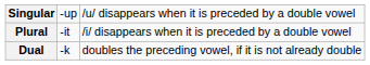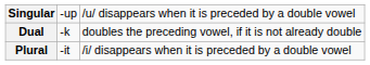rows swapped: Dual <-> Plural
